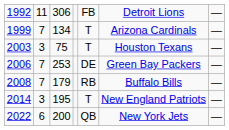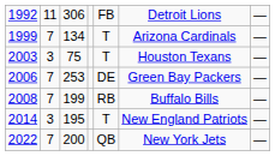2008 | column 3: 179 -> 199
2022 | column 2: 6 -> 7
